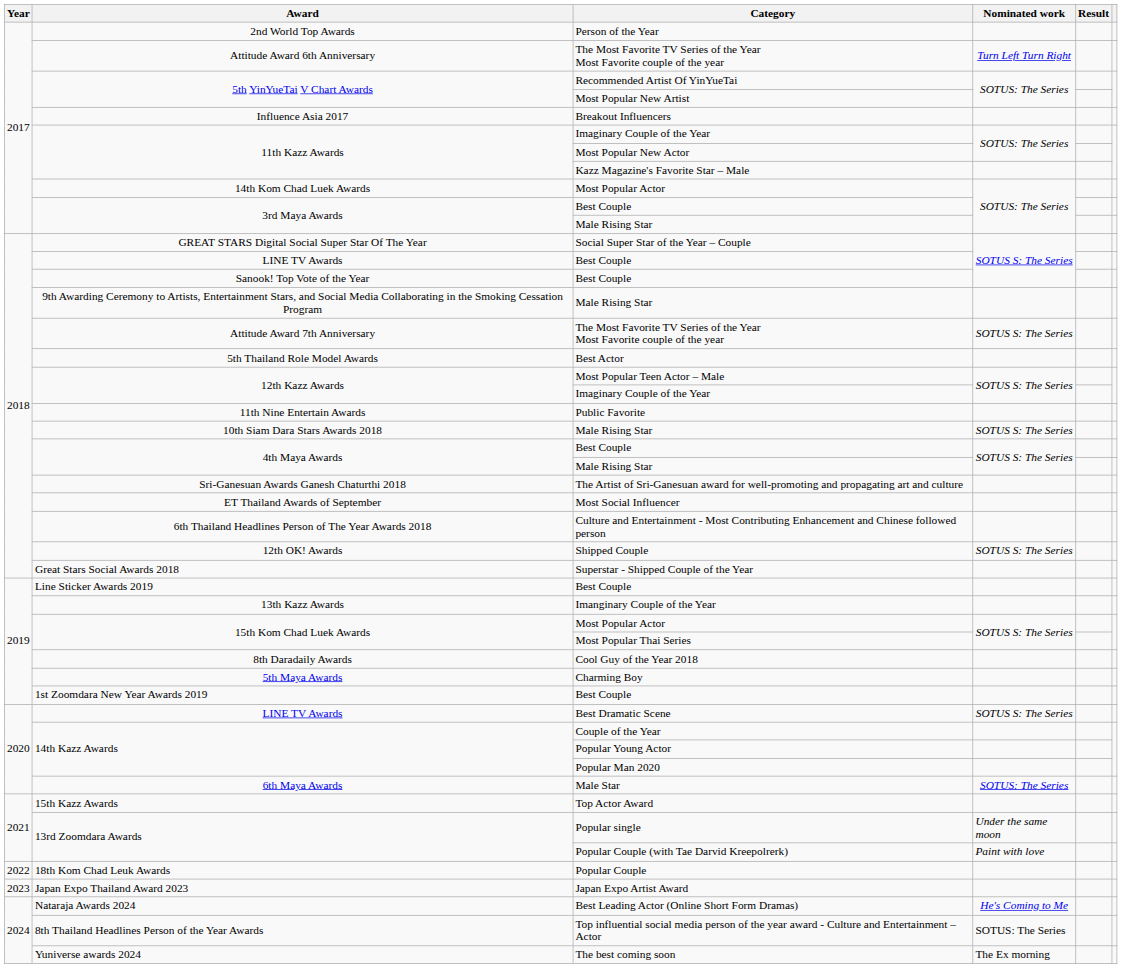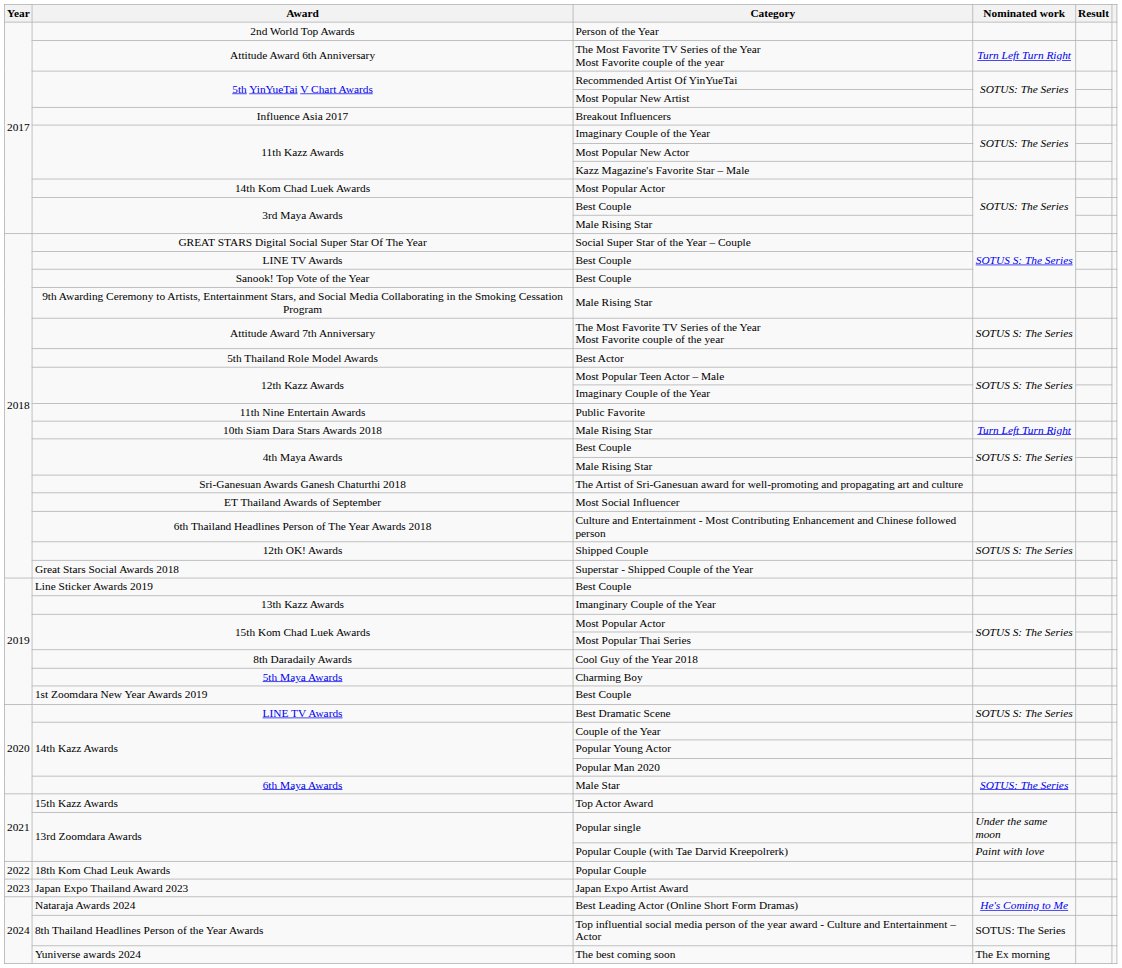10th Siam Dara Stars Awards 2018 | Nominated work: SOTUS S: The Series -> Turn Left Turn Right
